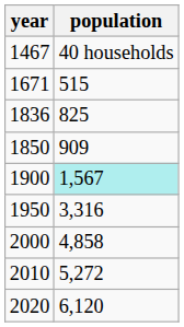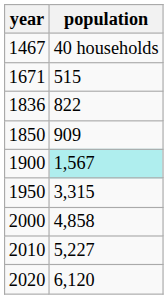1836 | population: 825 -> 822
1950 | population: 3,316 -> 3,315
2010 | population: 5,272 -> 5,227
